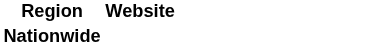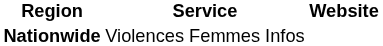+ column: Service | Violences Femmes Infos
